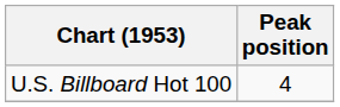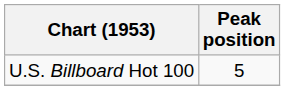U.S. Billboard Hot 100 | Peak position: 4 -> 5
